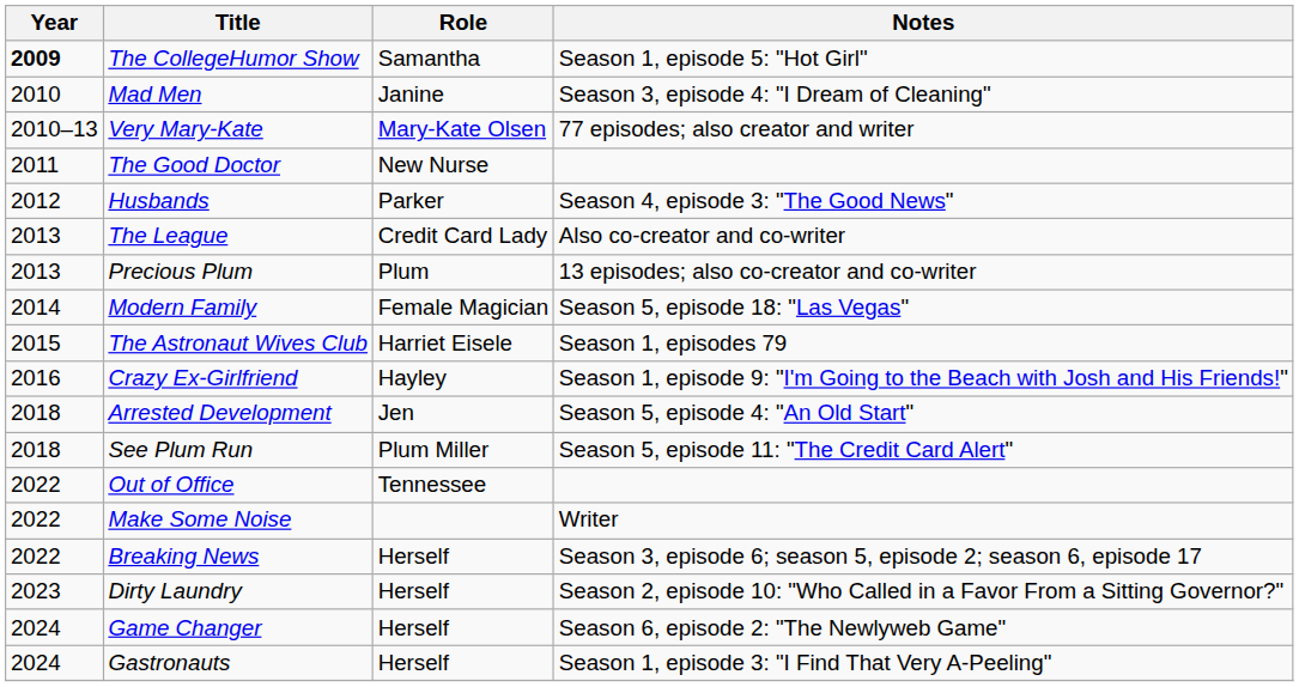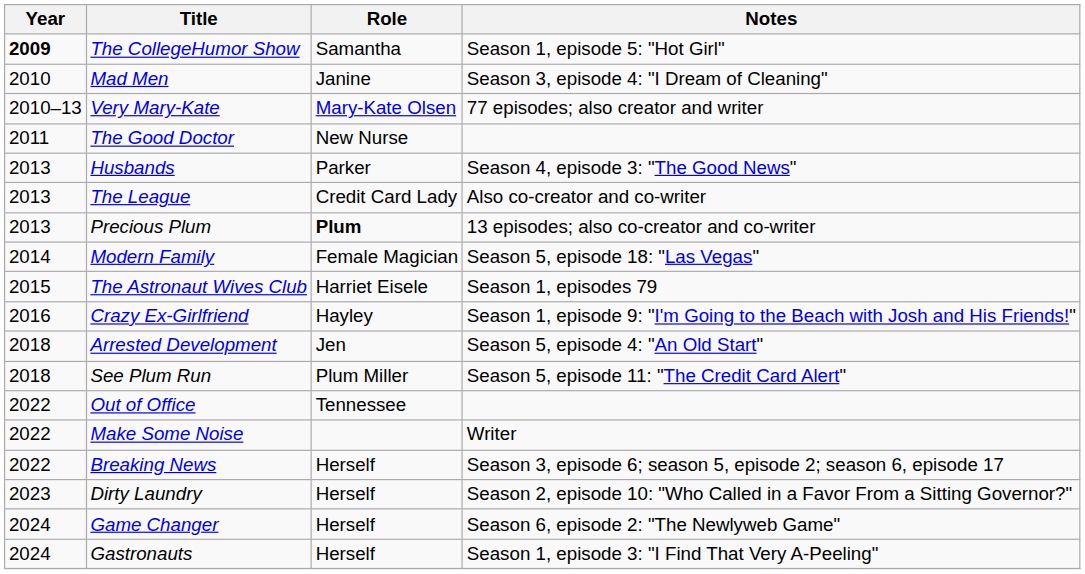Husbands | Year: 2012 -> 2013
Precious Plum | Role: normal -> bold
